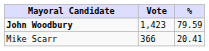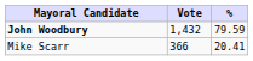John Woodbury | Vote: 1,423 -> 1,432
